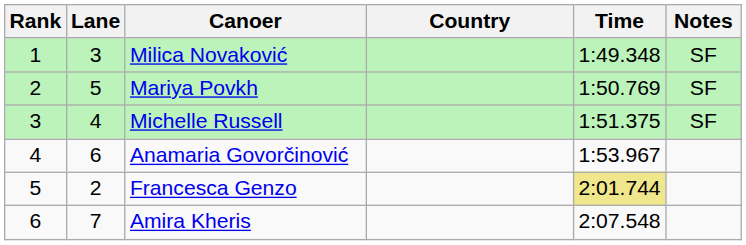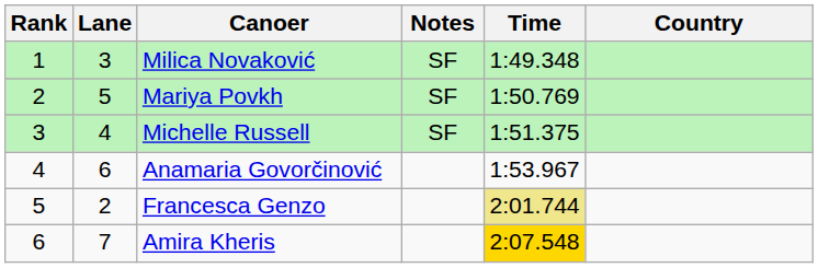columns swapped: Country <-> Notes
Amira Kheris | Time: no background -> gold background
